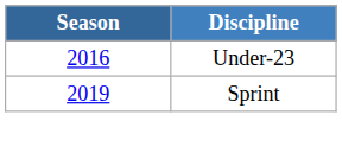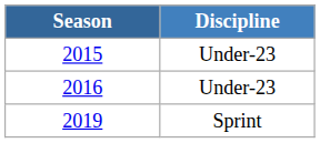+ row: 2015 | Under-23
